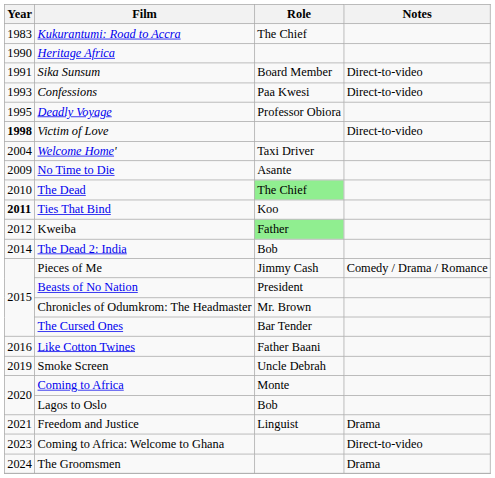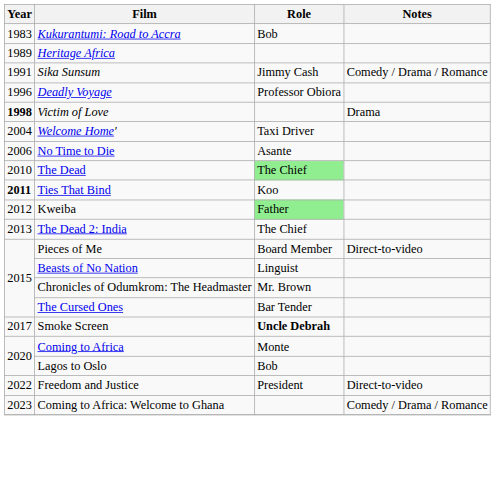Kukurantumi: Road to Accra | Role: The Chief -> Bob
Heritage Africa | Year: 1990 -> 1989
Sika Sunsum | Role: Board Member -> Jimmy Cash
Sika Sunsum | Notes: Direct-to-video -> Comedy / Drama / Romance
- row: 1993 | Confessions | Paa Kwesi | Direct-to-video
Deadly Voyage | Year: 1995 -> 1996
Victim of Love | Notes: Direct-to-video -> Drama
No Time to Die | Year: 2009 -> 2006
The Dead 2: India | Year: 2014 -> 2013
The Dead 2: India | Role: Bob -> The Chief
Pieces of Me | Role: Jimmy Cash -> Board Member
Pieces of Me | Notes: Comedy / Drama / Romance -> Direct-to-video
Beasts of No Nation | Role: President -> Linguist
- row: 2016 | Like Cotton Twines | Father Baani
Smoke Screen | Year: 2019 -> 2017
Smoke Screen | Role: normal -> bold
Freedom and Justice | Year: 2021 -> 2022
Freedom and Justice | Role: Linguist -> President
Freedom and Justice | Notes: Drama -> Direct-to-video
Coming to Africa: Welcome to Ghana | Notes: Direct-to-video -> Comedy / Drama / Romance
- row: 2024 | The Groomsmen | Drama
